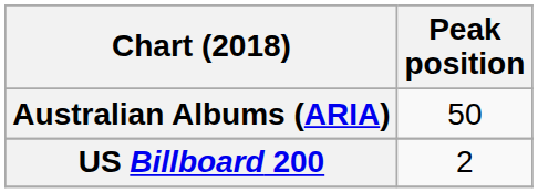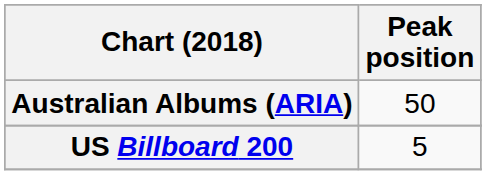US Billboard 200 | Peak position: 2 -> 5
